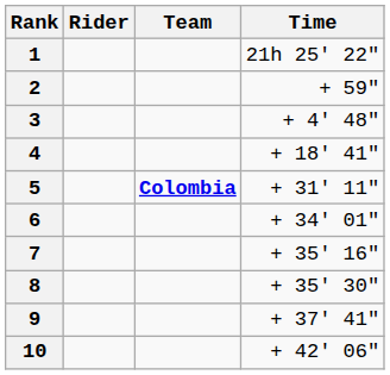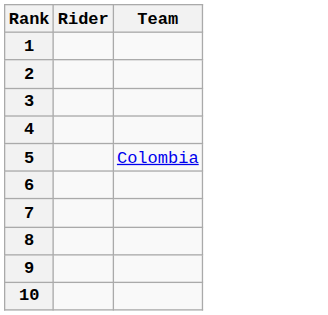- column: Time | 21h 25' 22" | + 59" | + 4' 48" | + 18' 41" | + 31' 11" | + 34' 01" | + 35' 16" | + 35' 30" | + 37' 41" | + 42' 06"
5 | Team: bold -> normal
